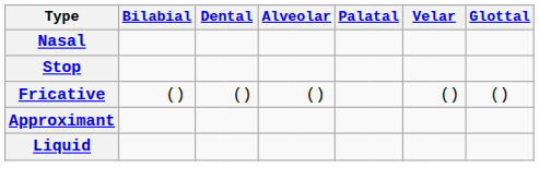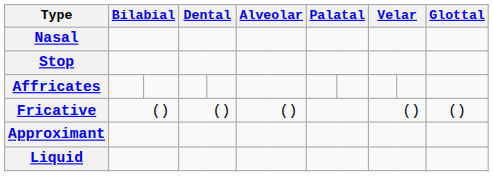+ row: Affricates
